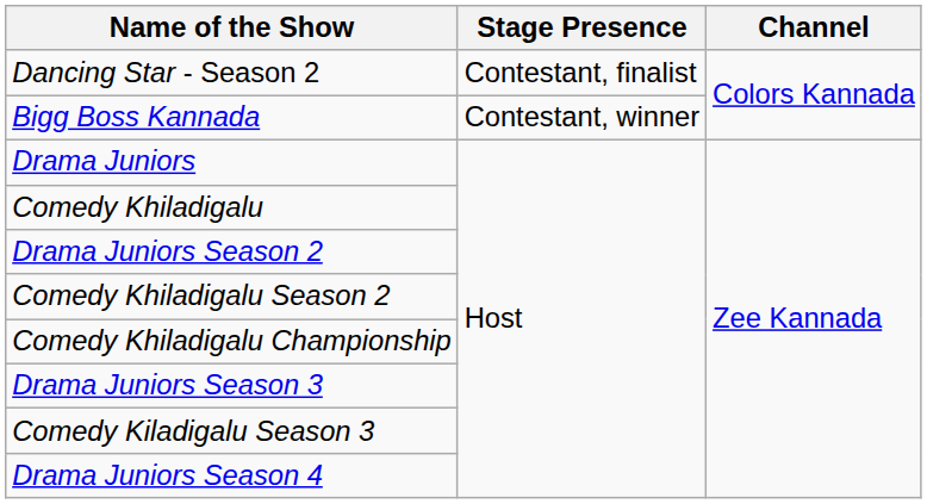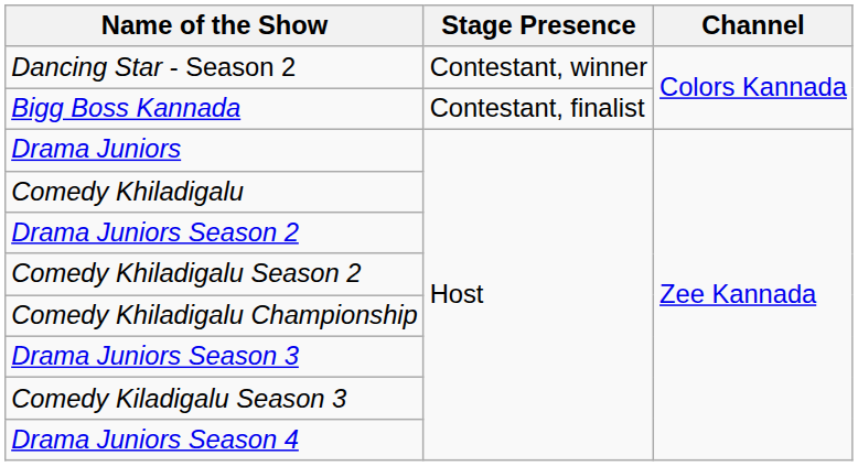Dancing Star - Season 2 | Stage Presence: Contestant, finalist -> Contestant, winner
Bigg Boss Kannada | Stage Presence: Contestant, winner -> Contestant, finalist
